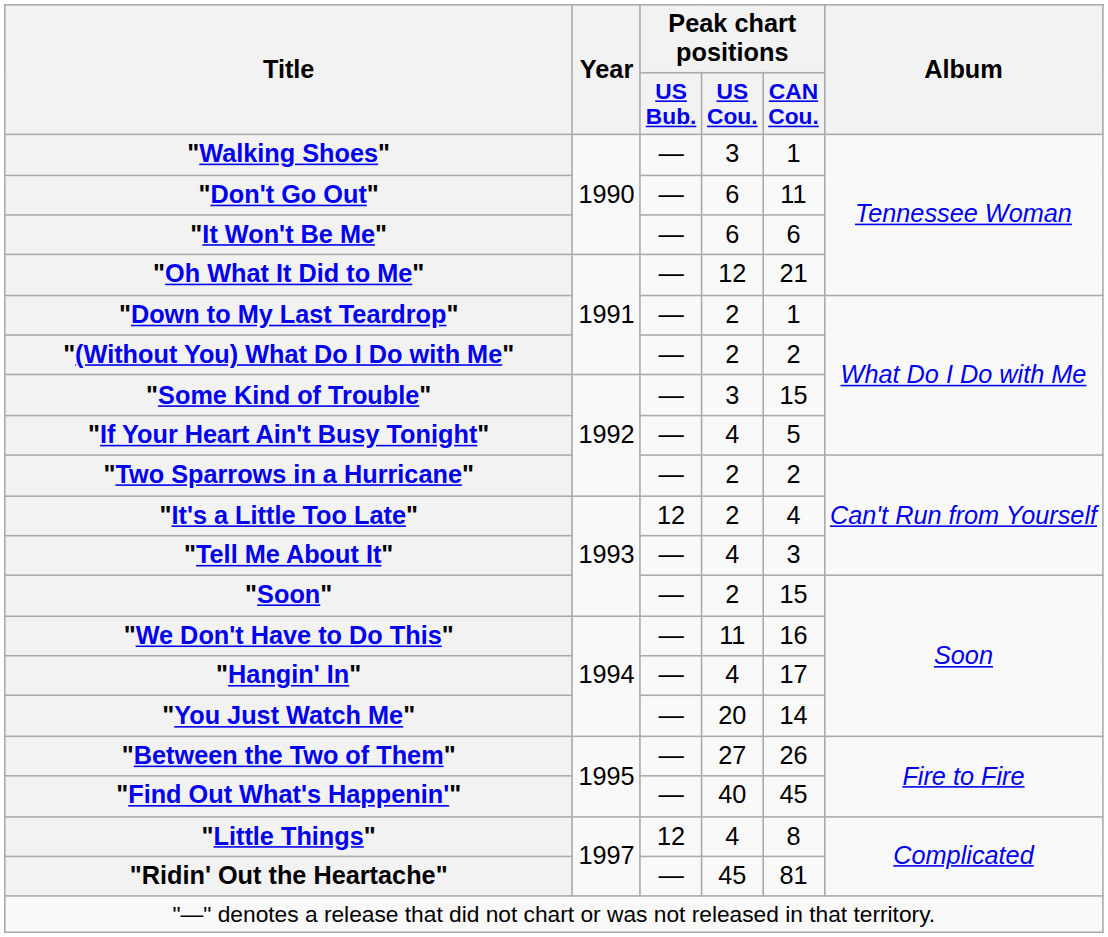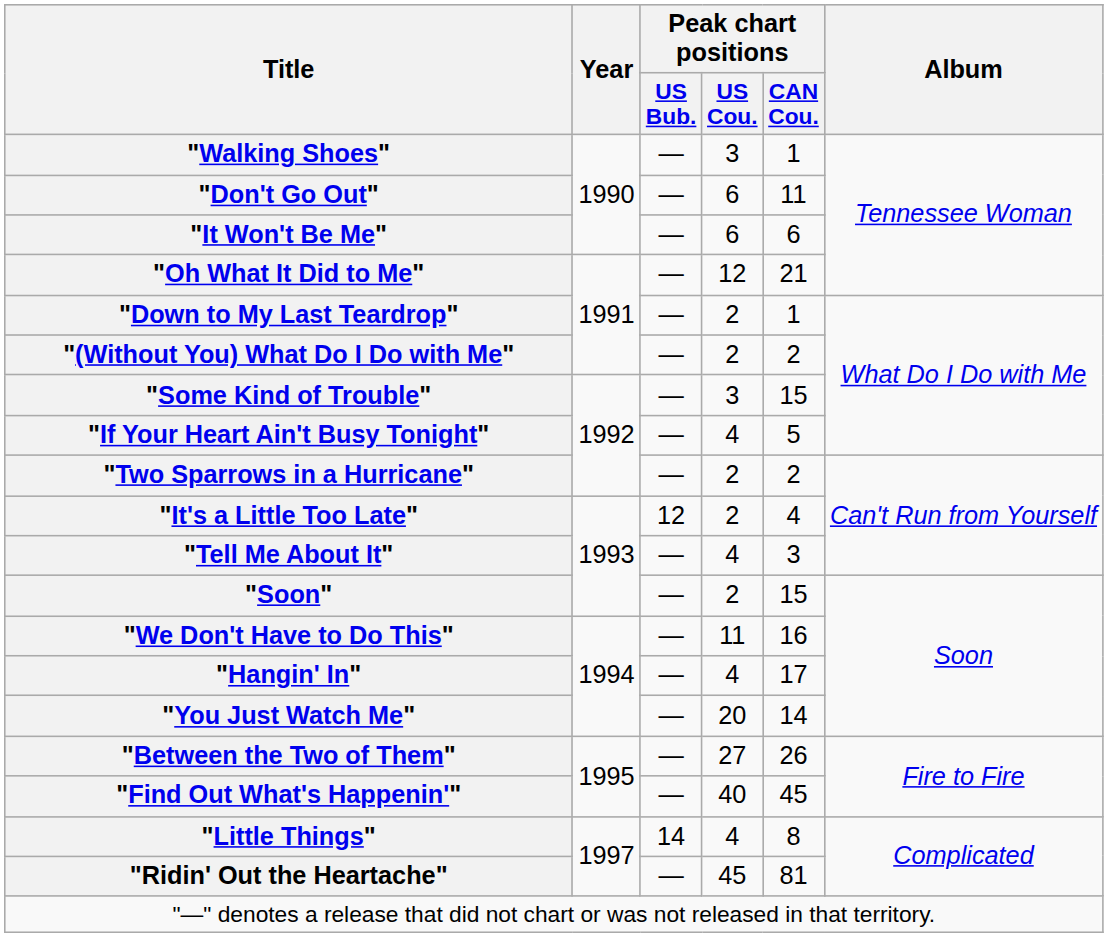"Little Things" | Peak chart positions / US Bub.: 12 -> 14
